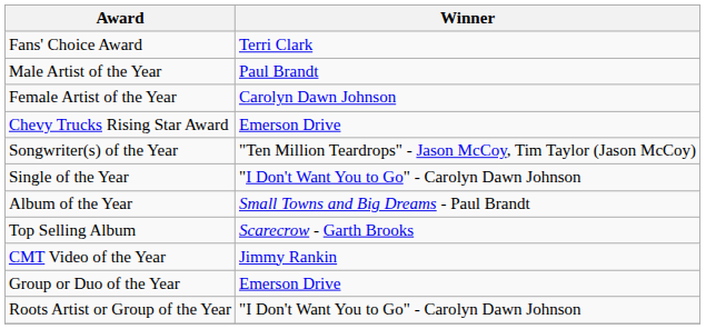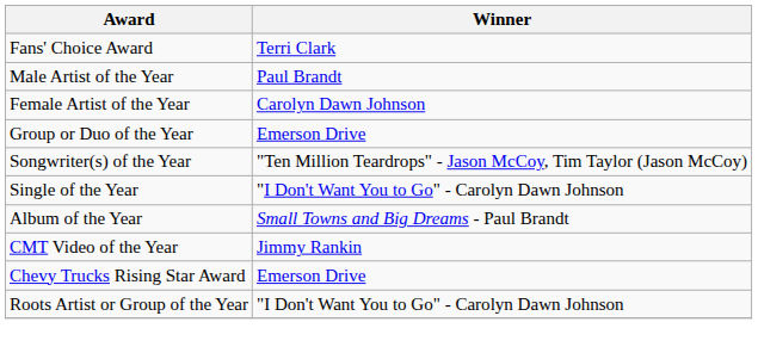rows swapped: Group or Duo of the Year <-> Chevy Trucks Rising Star Award
- row: Top Selling Album | Scarecrow - Garth Brooks
